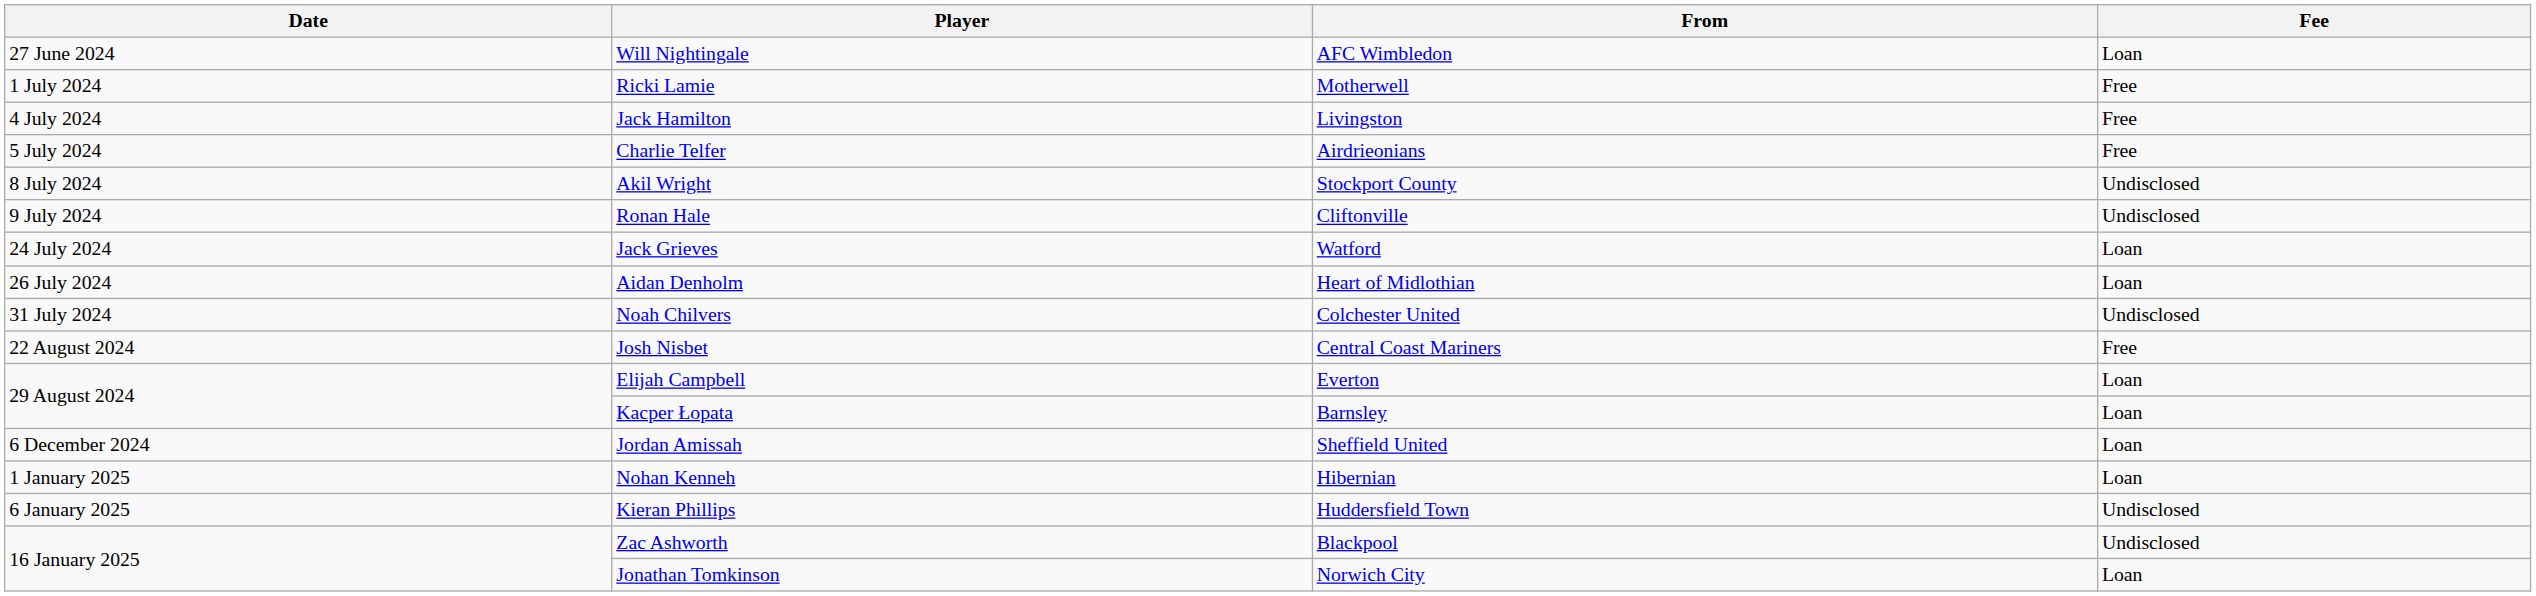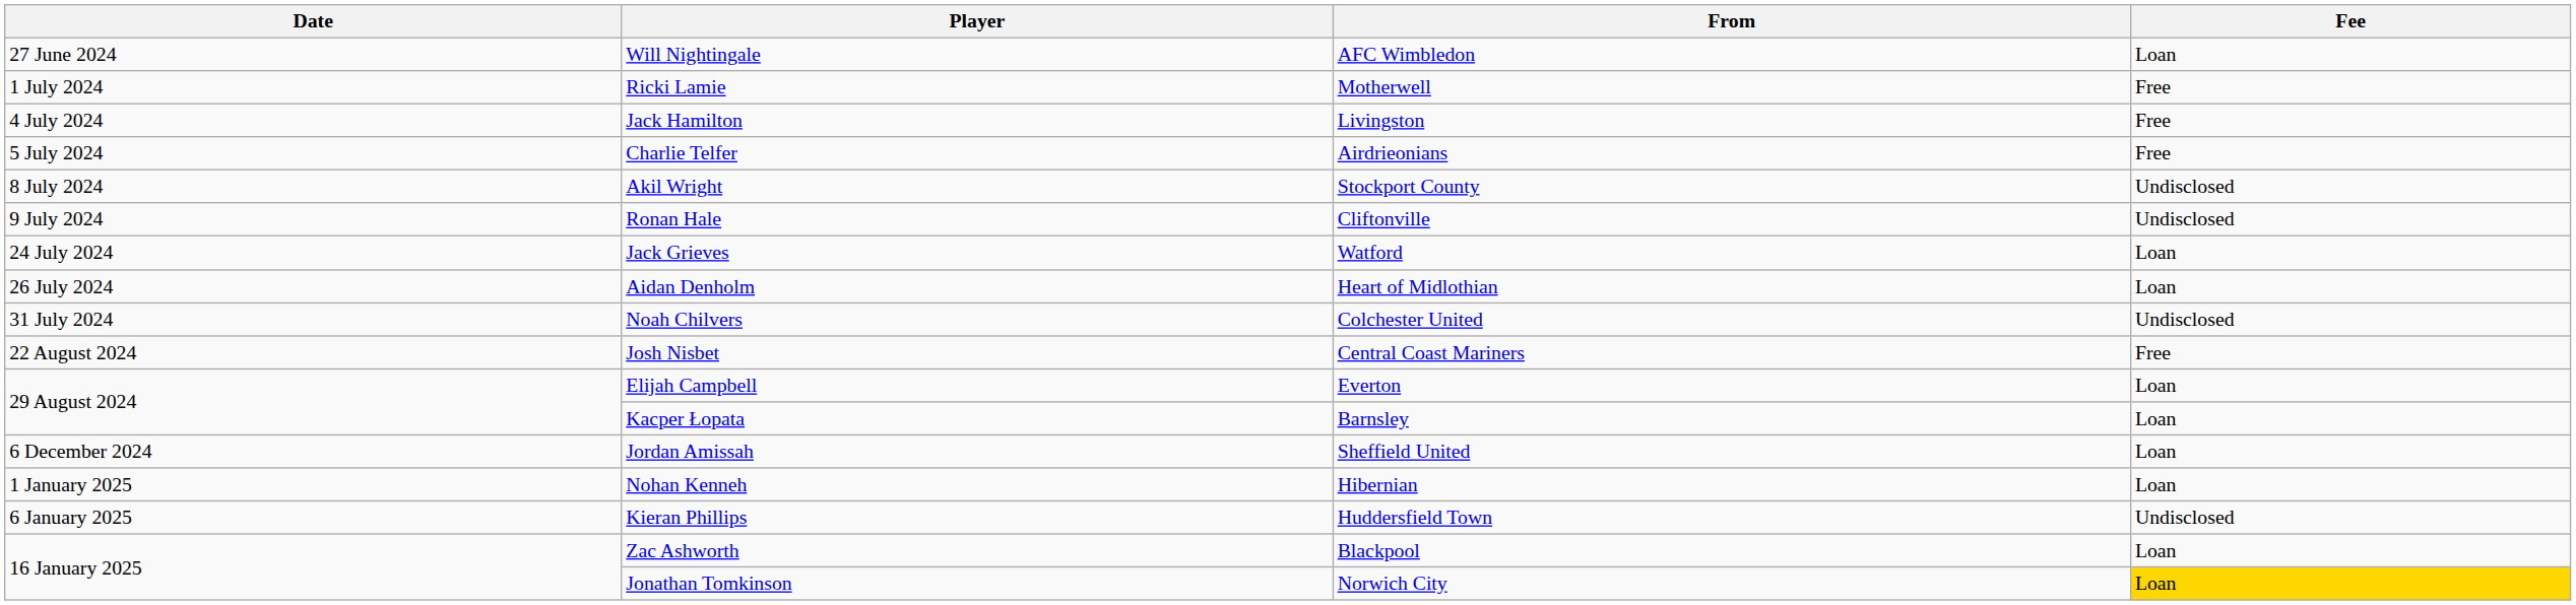Zac Ashworth | Fee: Undisclosed -> Loan
Jonathan Tomkinson | Fee: no background -> gold background
